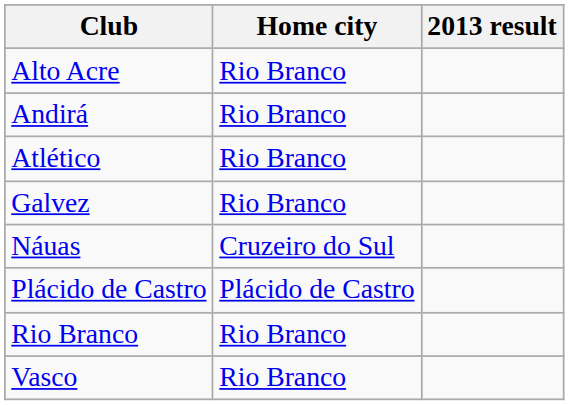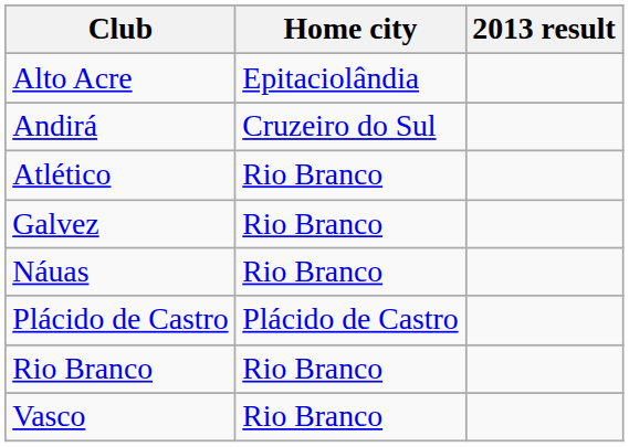Alto Acre | Home city: Rio Branco -> Epitaciolândia
Andirá | Home city: Rio Branco -> Cruzeiro do Sul
Náuas | Home city: Cruzeiro do Sul -> Rio Branco
